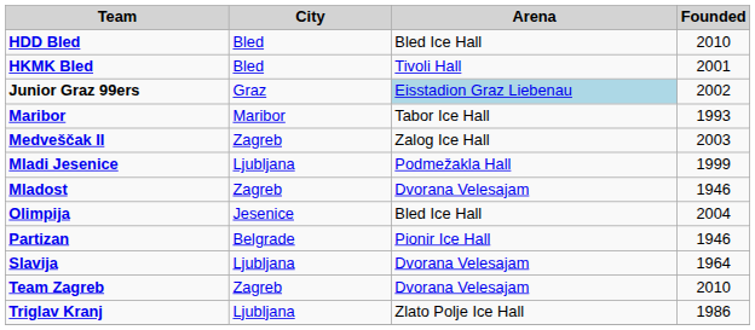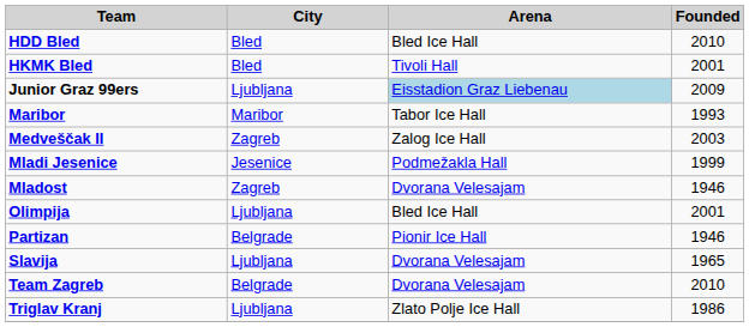Junior Graz 99ers | City: Graz -> Ljubljana
Junior Graz 99ers | Founded: 2002 -> 2009
Mladi Jesenice | City: Ljubljana -> Jesenice
Olimpija | City: Jesenice -> Ljubljana
Olimpija | Founded: 2004 -> 2001
Slavija | Founded: 1964 -> 1965
Team Zagreb | City: Zagreb -> Belgrade
